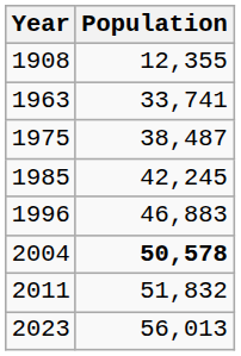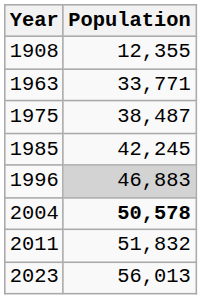1963 | Population: 33,741 -> 33,771
1996 | Population: no background -> lightgrey background
